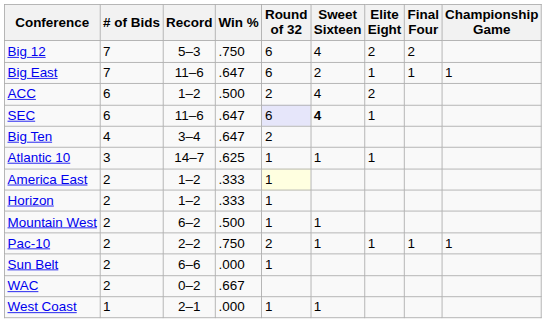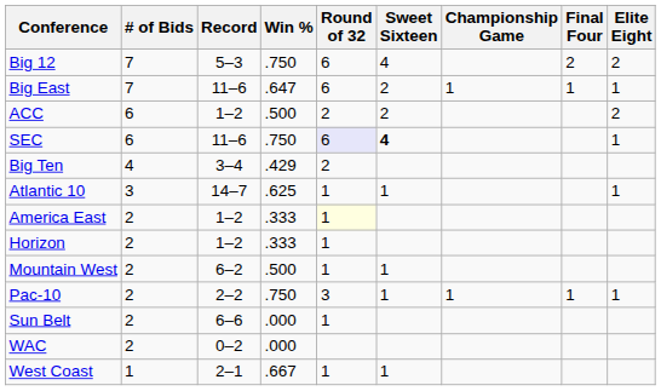columns swapped: Elite Eight <-> Championship Game
ACC | Sweet Sixteen: 4 -> 2
SEC | Win %: .647 -> .750
Big Ten | Win %: .647 -> .429
Pac-10 | Round of 32: 2 -> 3
WAC | Win %: .667 -> .000
West Coast | Win %: .000 -> .667
